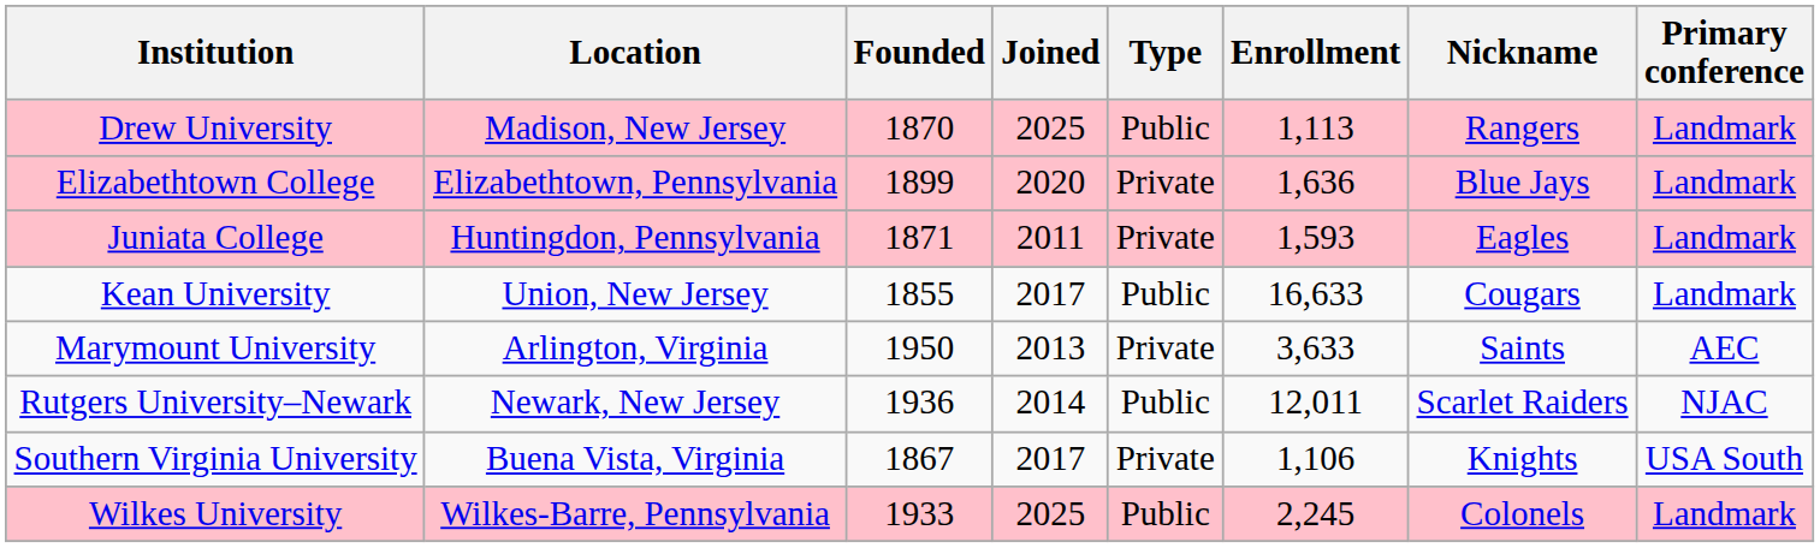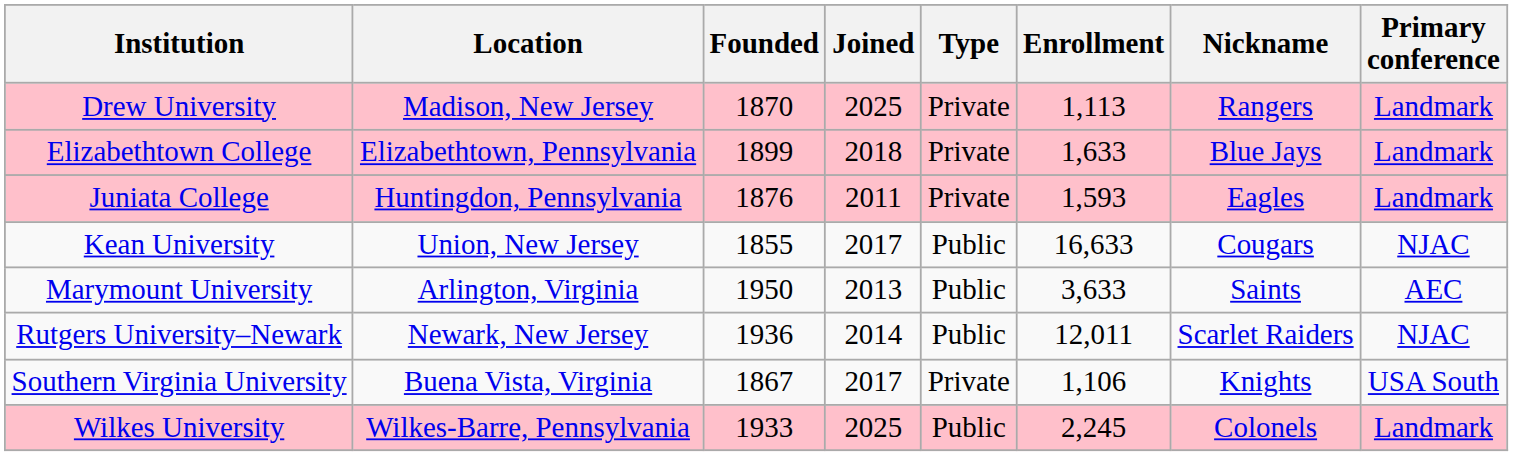Drew University | Type: Public -> Private
Elizabethtown College | Joined: 2020 -> 2018
Elizabethtown College | Enrollment: 1,636 -> 1,633
Juniata College | Founded: 1871 -> 1876
Kean University | Primary conference: Landmark -> NJAC
Marymount University | Type: Private -> Public
